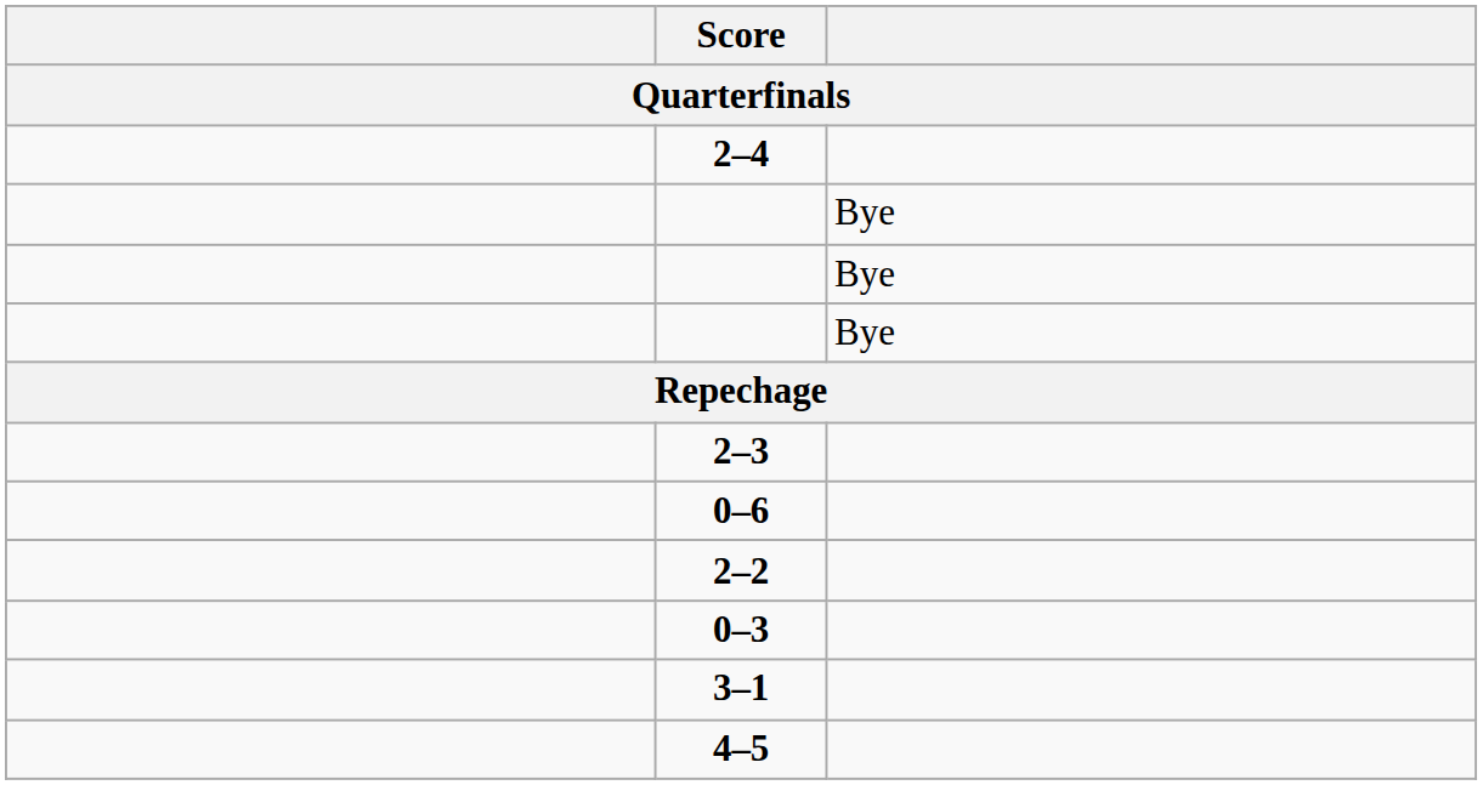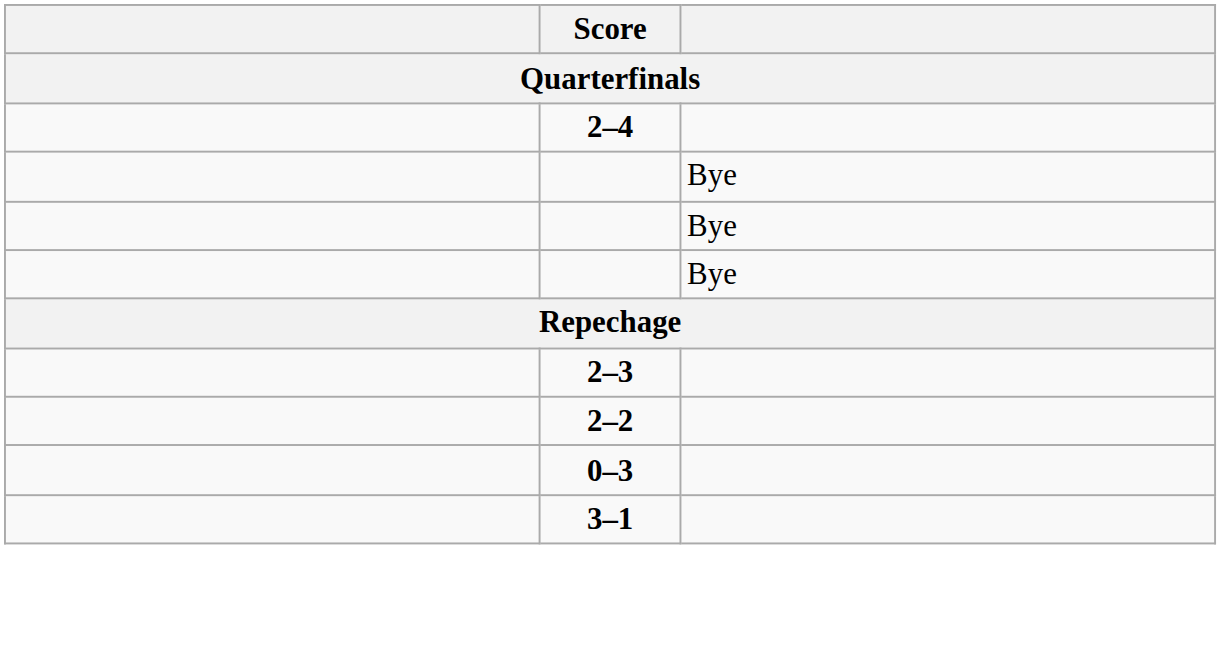- row: 0–6
- row: 4–5
